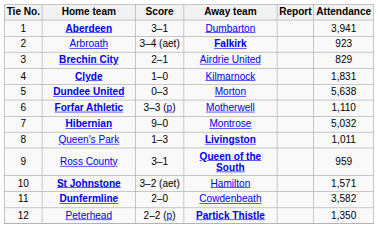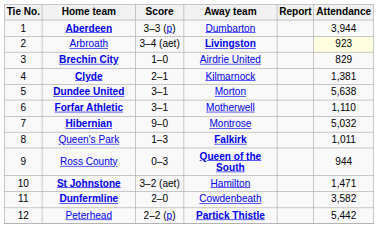Aberdeen | Score: 3–1 -> 3–3 (p)
Aberdeen | Attendance: 3,941 -> 3,944
Arbroath | Away team: Falkirk -> Livingston
Arbroath | Attendance: no background -> lightyellow background
Brechin City | Score: 2–1 -> 1–0
Clyde | Score: 1–0 -> 2–1
Clyde | Attendance: 1,831 -> 1,381
Dundee United | Score: 0–3 -> 3–1
Forfar Athletic | Score: 3–3 (p) -> 3–1
Queen's Park | Away team: Livingston -> Falkirk
Ross County | Score: 3–1 -> 0–3
Ross County | Attendance: 959 -> 944
St Johnstone | Attendance: 1,571 -> 1,471
Peterhead | Attendance: 1,350 -> 5,442
